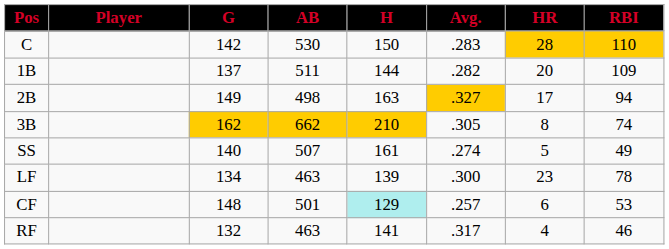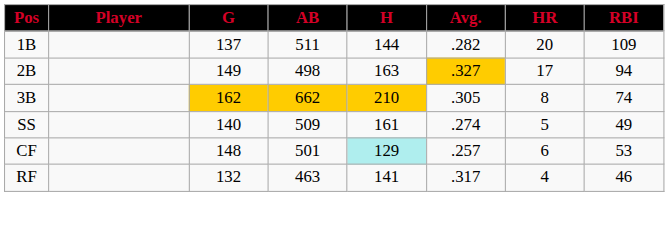- row: C | 142 | 530 | 150 | .283 | 28 | 110
SS | AB: 507 -> 509
- row: LF | 134 | 463 | 139 | .300 | 23 | 78
